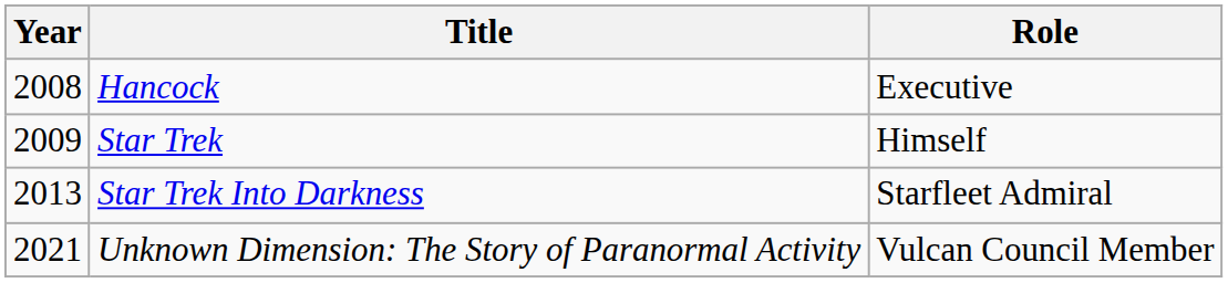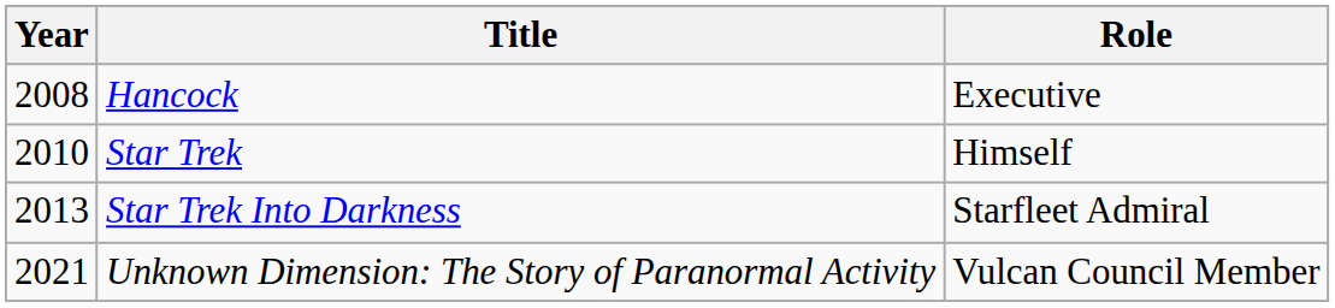Star Trek | Year: 2009 -> 2010
